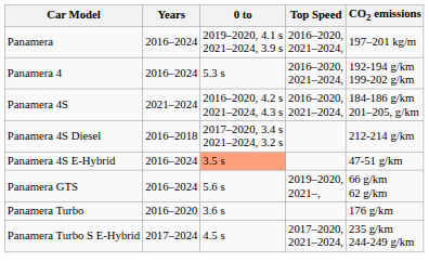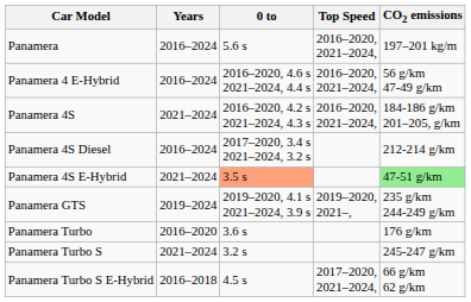Panamera | 0 to: 2019–2020, 4.1 s 2021–2024, 3.9 s -> 5.6 s
- row: Panamera 4 | 2016–2024 | 5.3 s | 2016–2020, 2021–2024, | 192-194 g/km 199-202 g/km
+ row: Panamera 4 E-Hybrid | 2016–2024 | 2016–2020, 4.6 s 2021–2024, 4.4 s | 2016–2020, 2021–2024, | 56 g/km 47-49 g/km
Panamera 4S Diesel | Years: 2016–2018 -> 2016–2024
Panamera 4S E-Hybrid | Years: 2016–2024 -> 2021–2024
Panamera 4S E-Hybrid | CO2 emissions: no background -> lightgreen background
Panamera GTS | Years: 2016–2024 -> 2019–2024
Panamera GTS | 0 to: 5.6 s -> 2019–2020, 4.1 s 2021–2024, 3.9 s
Panamera GTS | CO2 emissions: 66 g/km 62 g/km -> 235 g/km 244-249 g/km
+ row: Panamera Turbo S | 2021–2024 | 3.2 s | 245-247 g/km
Panamera Turbo S E-Hybrid | Years: 2017–2024 -> 2016–2018
Panamera Turbo S E-Hybrid | CO2 emissions: 235 g/km 244-249 g/km -> 66 g/km 62 g/km
